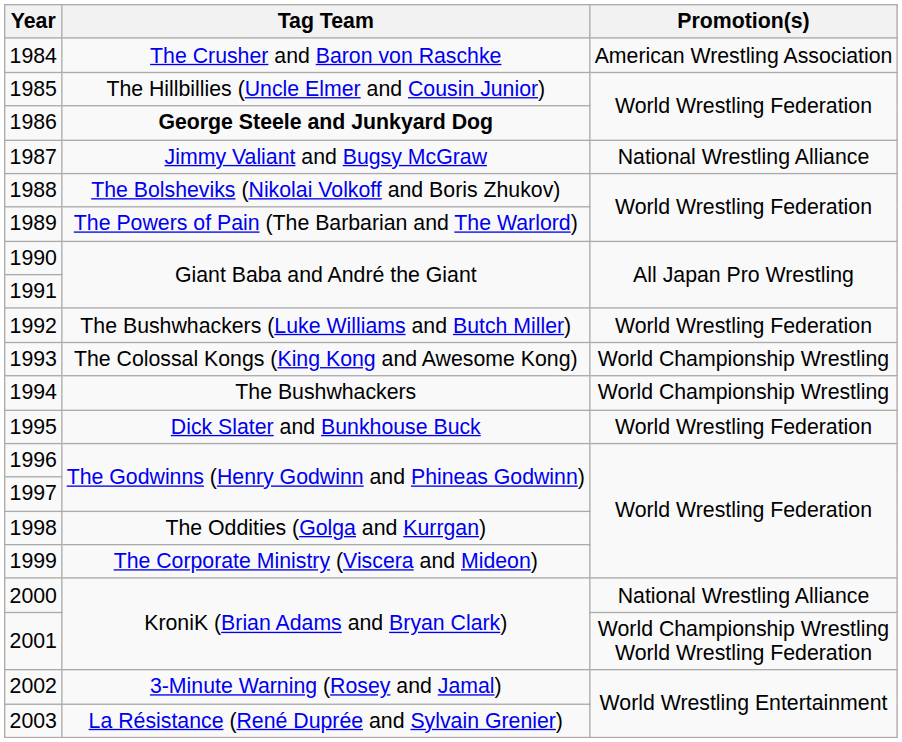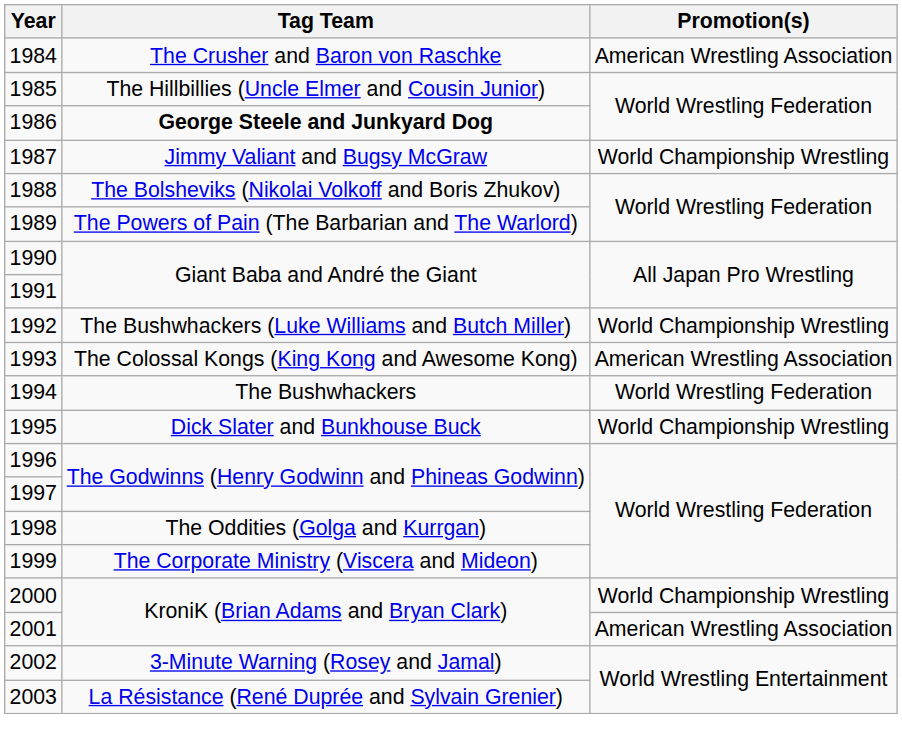1987 | Promotion(s): National Wrestling Alliance -> World Championship Wrestling
1992 | Promotion(s): World Wrestling Federation -> World Championship Wrestling
1993 | Promotion(s): World Championship Wrestling -> American Wrestling Association
1994 | Promotion(s): World Championship Wrestling -> World Wrestling Federation
1995 | Promotion(s): World Wrestling Federation -> World Championship Wrestling
2000 | Promotion(s): National Wrestling Alliance -> World Championship Wrestling
2001 | Promotion(s): World Championship Wrestling World Wrestling Federation -> American Wrestling Association
